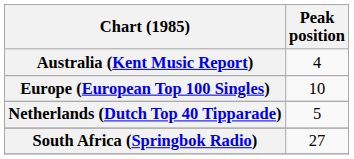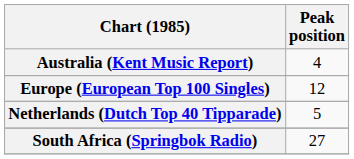Europe (European Top 100 Singles) | Peak position: 10 -> 12
